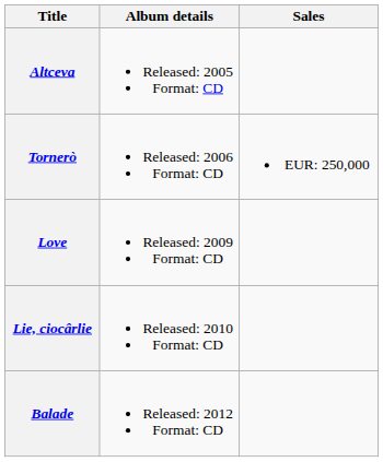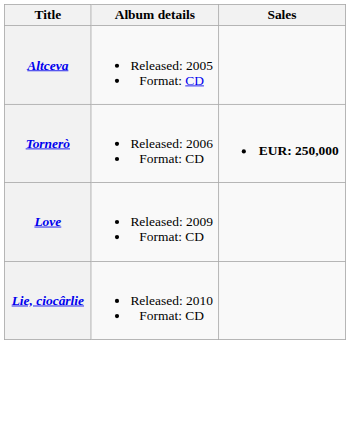Tornerò | Sales: normal -> bold
- row: Balade | Released: 2012 Format: CD
